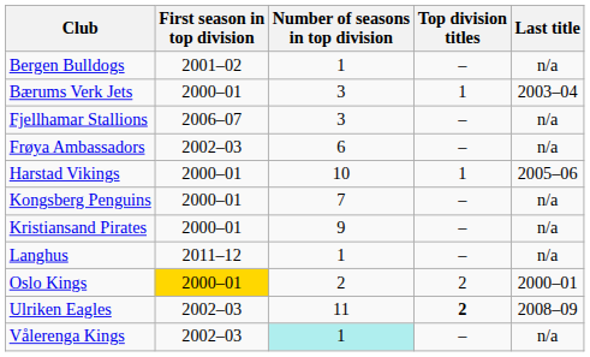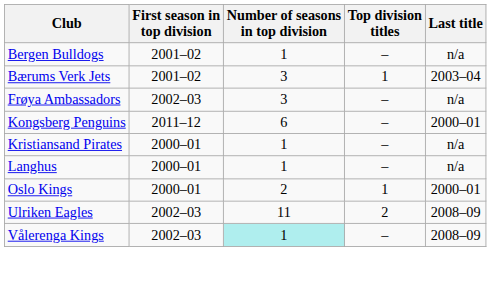Bærums Verk Jets | First season in top division: 2000–01 -> 2001–02
- row: Fjellhamar Stallions | 2006–07 | 3 | – | n/a
Frøya Ambassadors | Number of seasons in top division: 6 -> 3
- row: Harstad Vikings | 2000–01 | 10 | 1 | 2005–06
Kongsberg Penguins | First season in top division: 2000–01 -> 2011–12
Kongsberg Penguins | Number of seasons in top division: 7 -> 6
Kongsberg Penguins | Last title: n/a -> 2000–01
Kristiansand Pirates | Number of seasons in top division: 9 -> 1
Langhus | First season in top division: 2011–12 -> 2000–01
Oslo Kings | First season in top division: gold background -> no background
Oslo Kings | Top division titles: 2 -> 1
Ulriken Eagles | Top division titles: bold -> normal
Vålerenga Kings | Last title: n/a -> 2008–09
